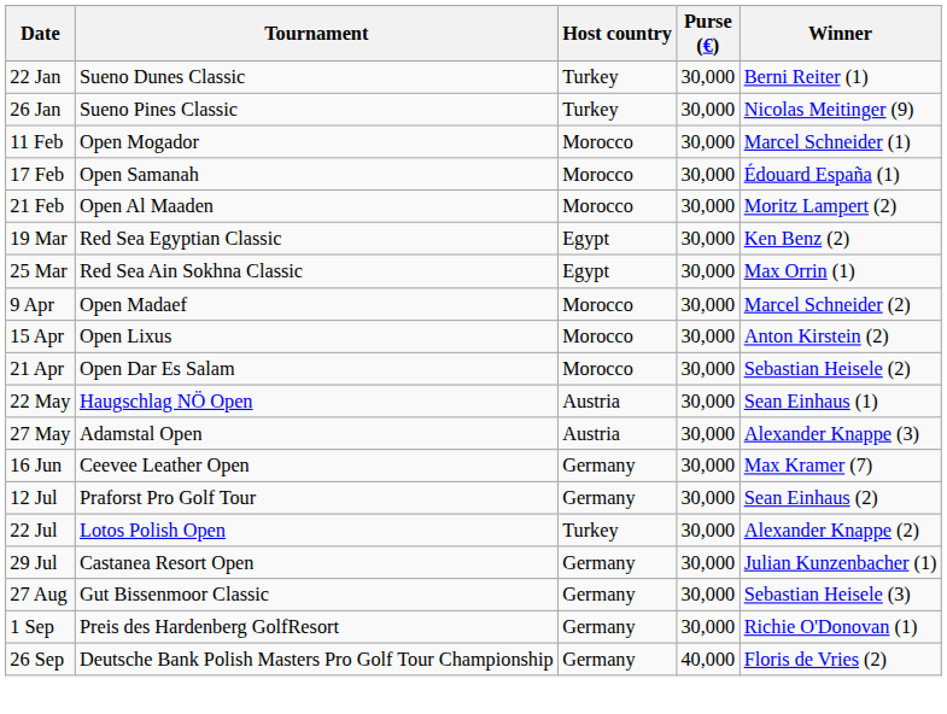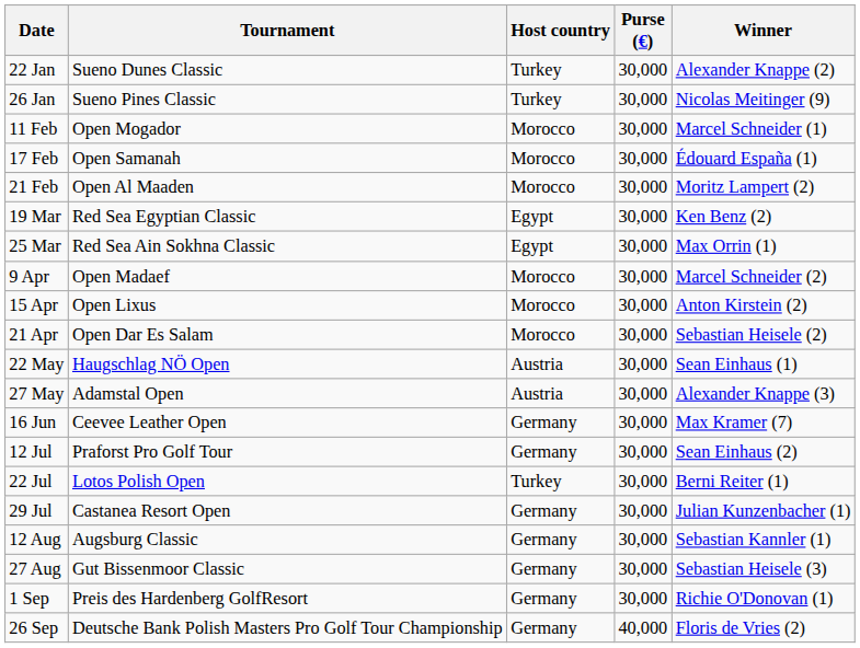22 Jan | Winner: Berni Reiter (1) -> Alexander Knappe (2)
22 Jul | Winner: Alexander Knappe (2) -> Berni Reiter (1)
+ row: 12 Aug | Augsburg Classic | Germany | 30,000 | Sebastian Kannler (1)
